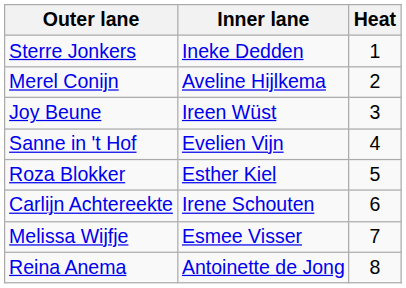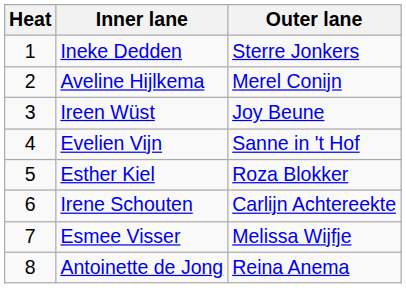columns swapped: Heat <-> Outer lane
